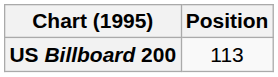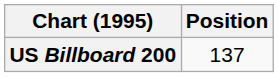US Billboard 200 | Position: 113 -> 137
